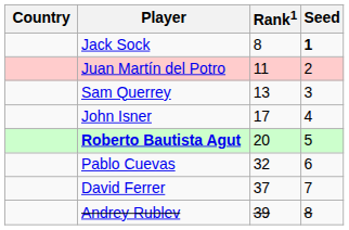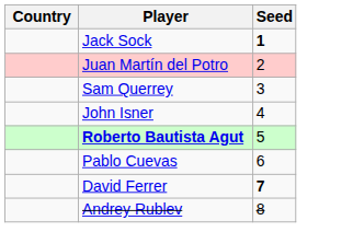- column: Rank1 | 8 | 11 | 13 | 17 | 20 | 32 | 37 | 39
David Ferrer | Seed: normal -> bold
